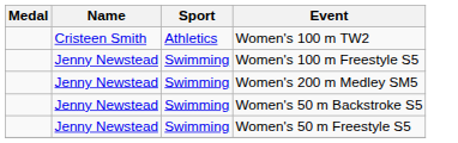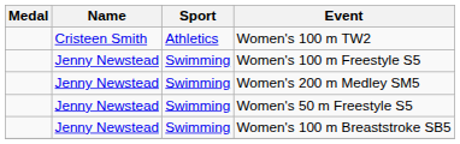- row: Jenny Newstead | Swimming | Women's 50 m Backstroke S5
+ row: Jenny Newstead | Swimming | Women's 100 m Breaststroke SB5
